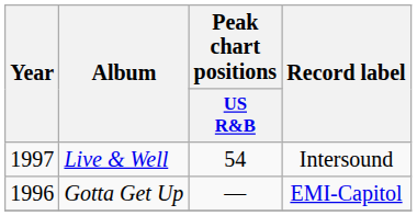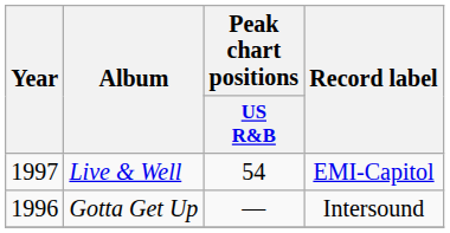Live & Well | Record label: Intersound -> EMI-Capitol
Gotta Get Up | Record label: EMI-Capitol -> Intersound
